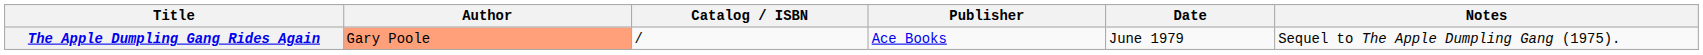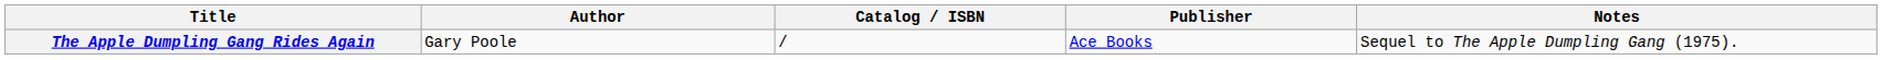- column: Date | June 1979
The Apple Dumpling Gang Rides Again | Author: lightsalmon background -> no background
